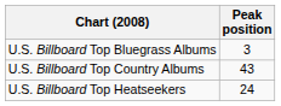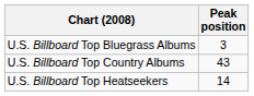U.S. Billboard Top Heatseekers | Peak position: 24 -> 14
